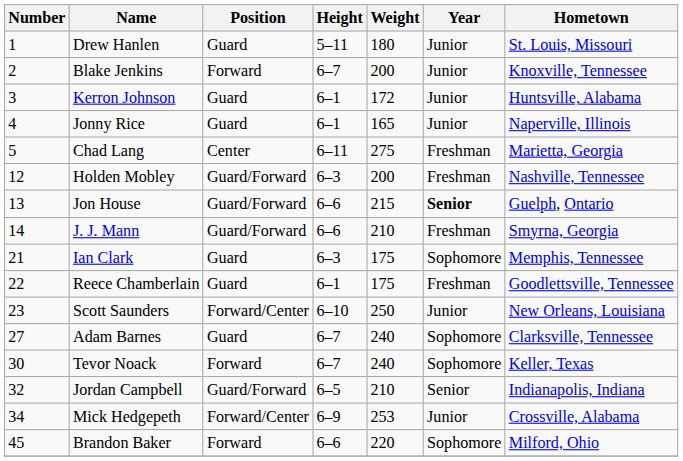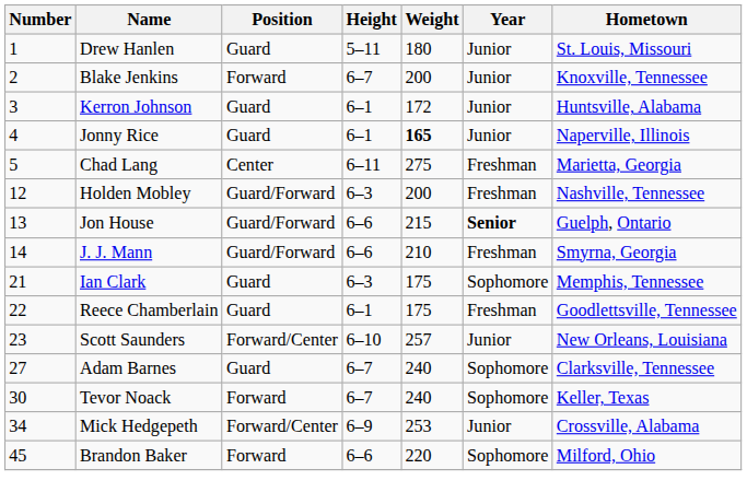Jonny Rice | Weight: normal -> bold
Scott Saunders | Weight: 250 -> 257
- row: 32 | Jordan Campbell | Guard/Forward | 6–5 | 210 | Senior | Indianapolis, Indiana
